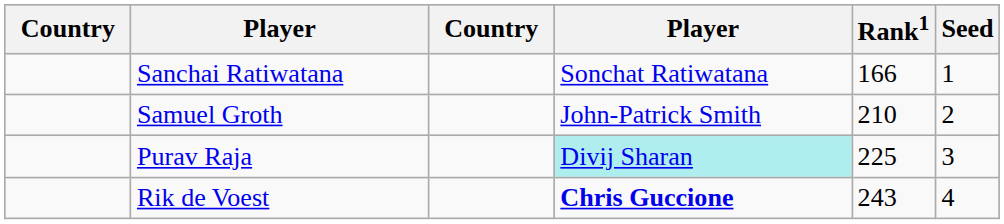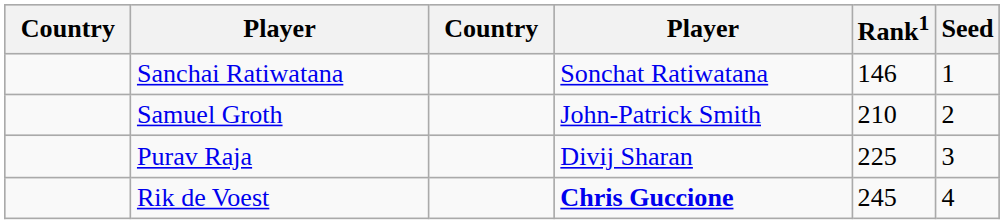Sanchai Ratiwatana | Rank1: 166 -> 146
Purav Raja | column 4: paleturquoise background -> no background
Rik de Voest | Rank1: 243 -> 245
